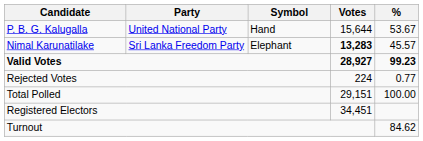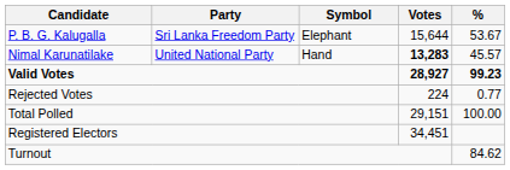P. B. G. Kalugalla | Party: United National Party -> Sri Lanka Freedom Party
P. B. G. Kalugalla | Symbol: Hand -> Elephant
Nimal Karunatilake | Party: Sri Lanka Freedom Party -> United National Party
Nimal Karunatilake | Symbol: Elephant -> Hand
